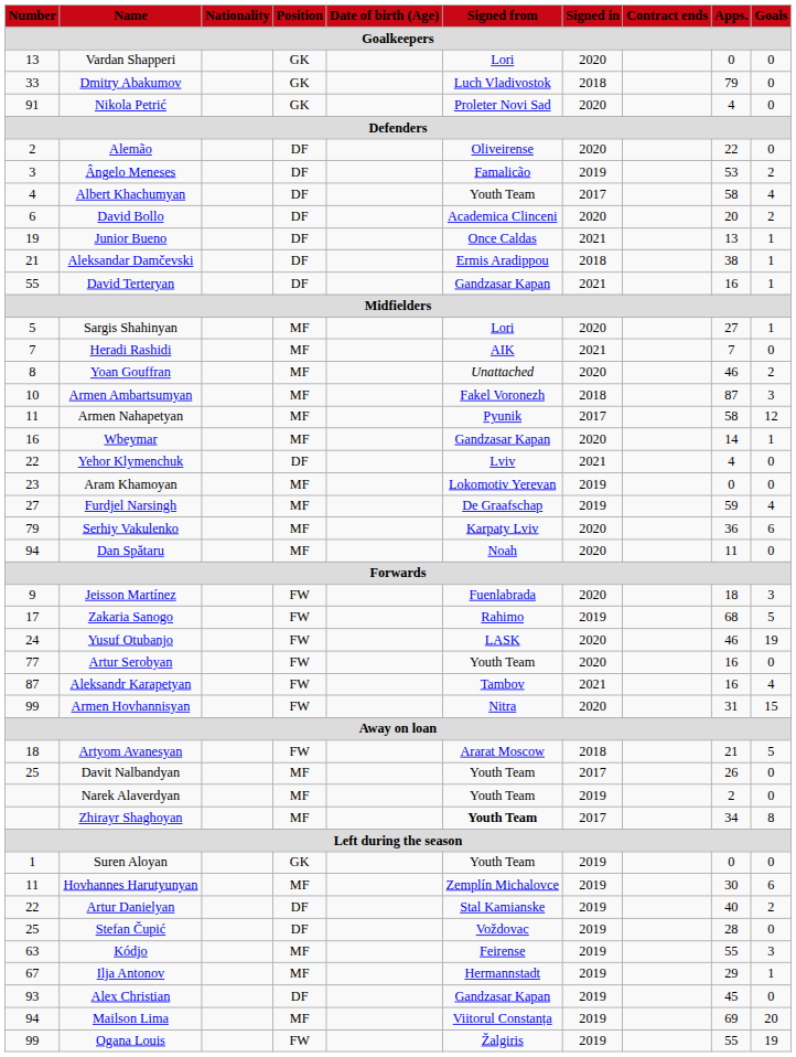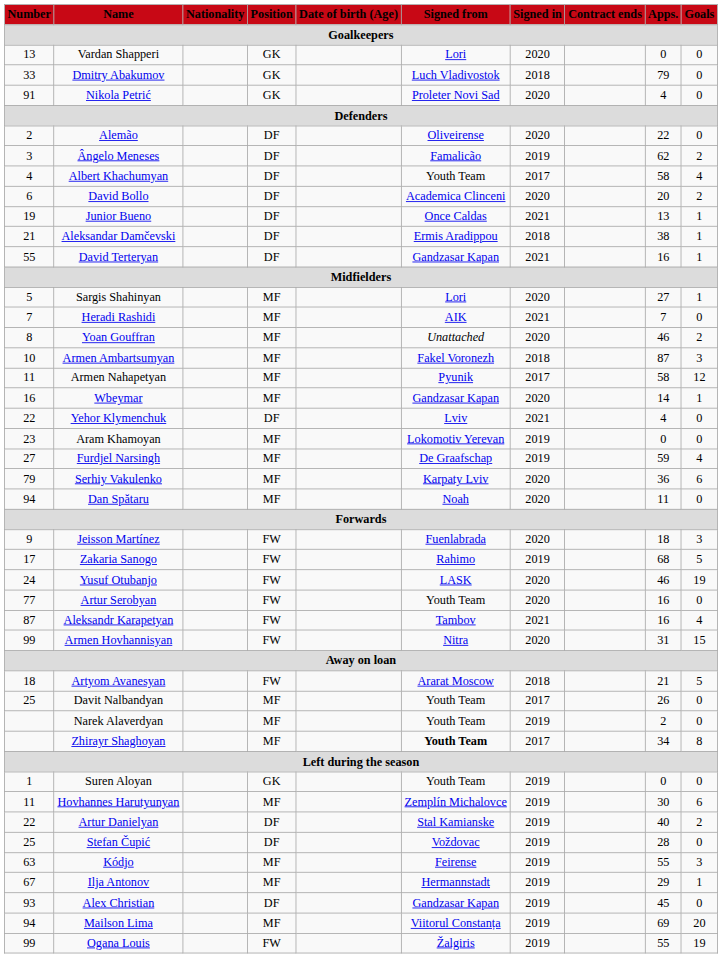Ângelo Meneses | Apps.: 53 -> 62
